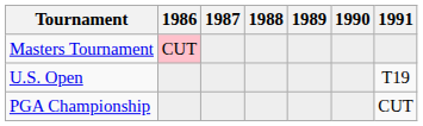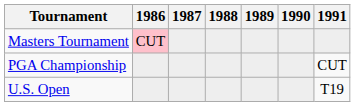rows swapped: U.S. Open <-> PGA Championship
